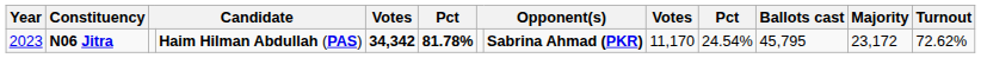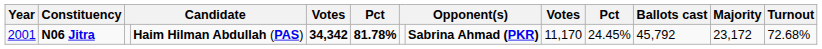N06 Jitra | Year: 2023 -> 2001
N06 Jitra | column 10: 24.54% -> 24.45%
N06 Jitra | Ballots cast: 45,795 -> 45,792
N06 Jitra | Turnout: 72.62% -> 72.68%
